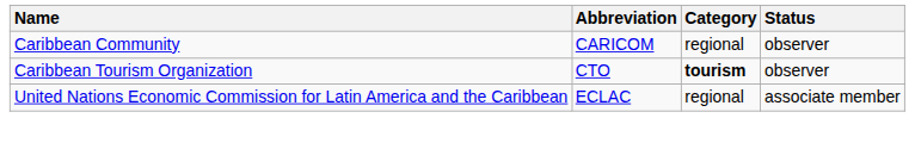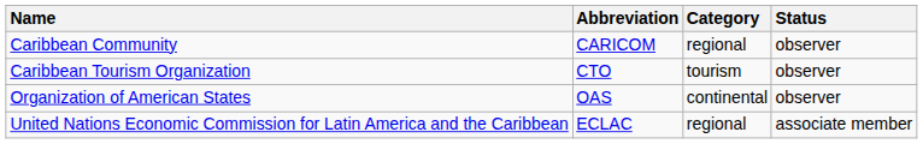Caribbean Tourism Organization | Category: bold -> normal
+ row: Organization of American States | OAS | continental | observer
